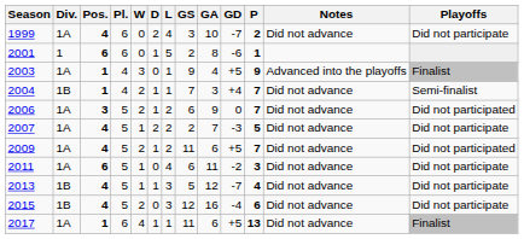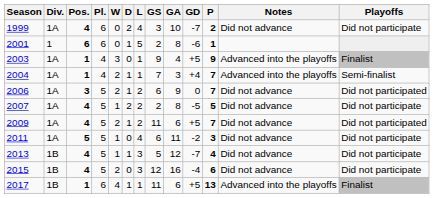2004 | Div.: 1B -> 1A
2004 | Notes: Did not advance -> Advanced into the playoffs
2007 | GA: 7 -> 8
2007 | GD: -3 -> -5
2011 | Pos.: 6 -> 5
2017 | Div.: 1A -> 1B
2017 | Notes: Did not advance -> Advanced into the playoffs
